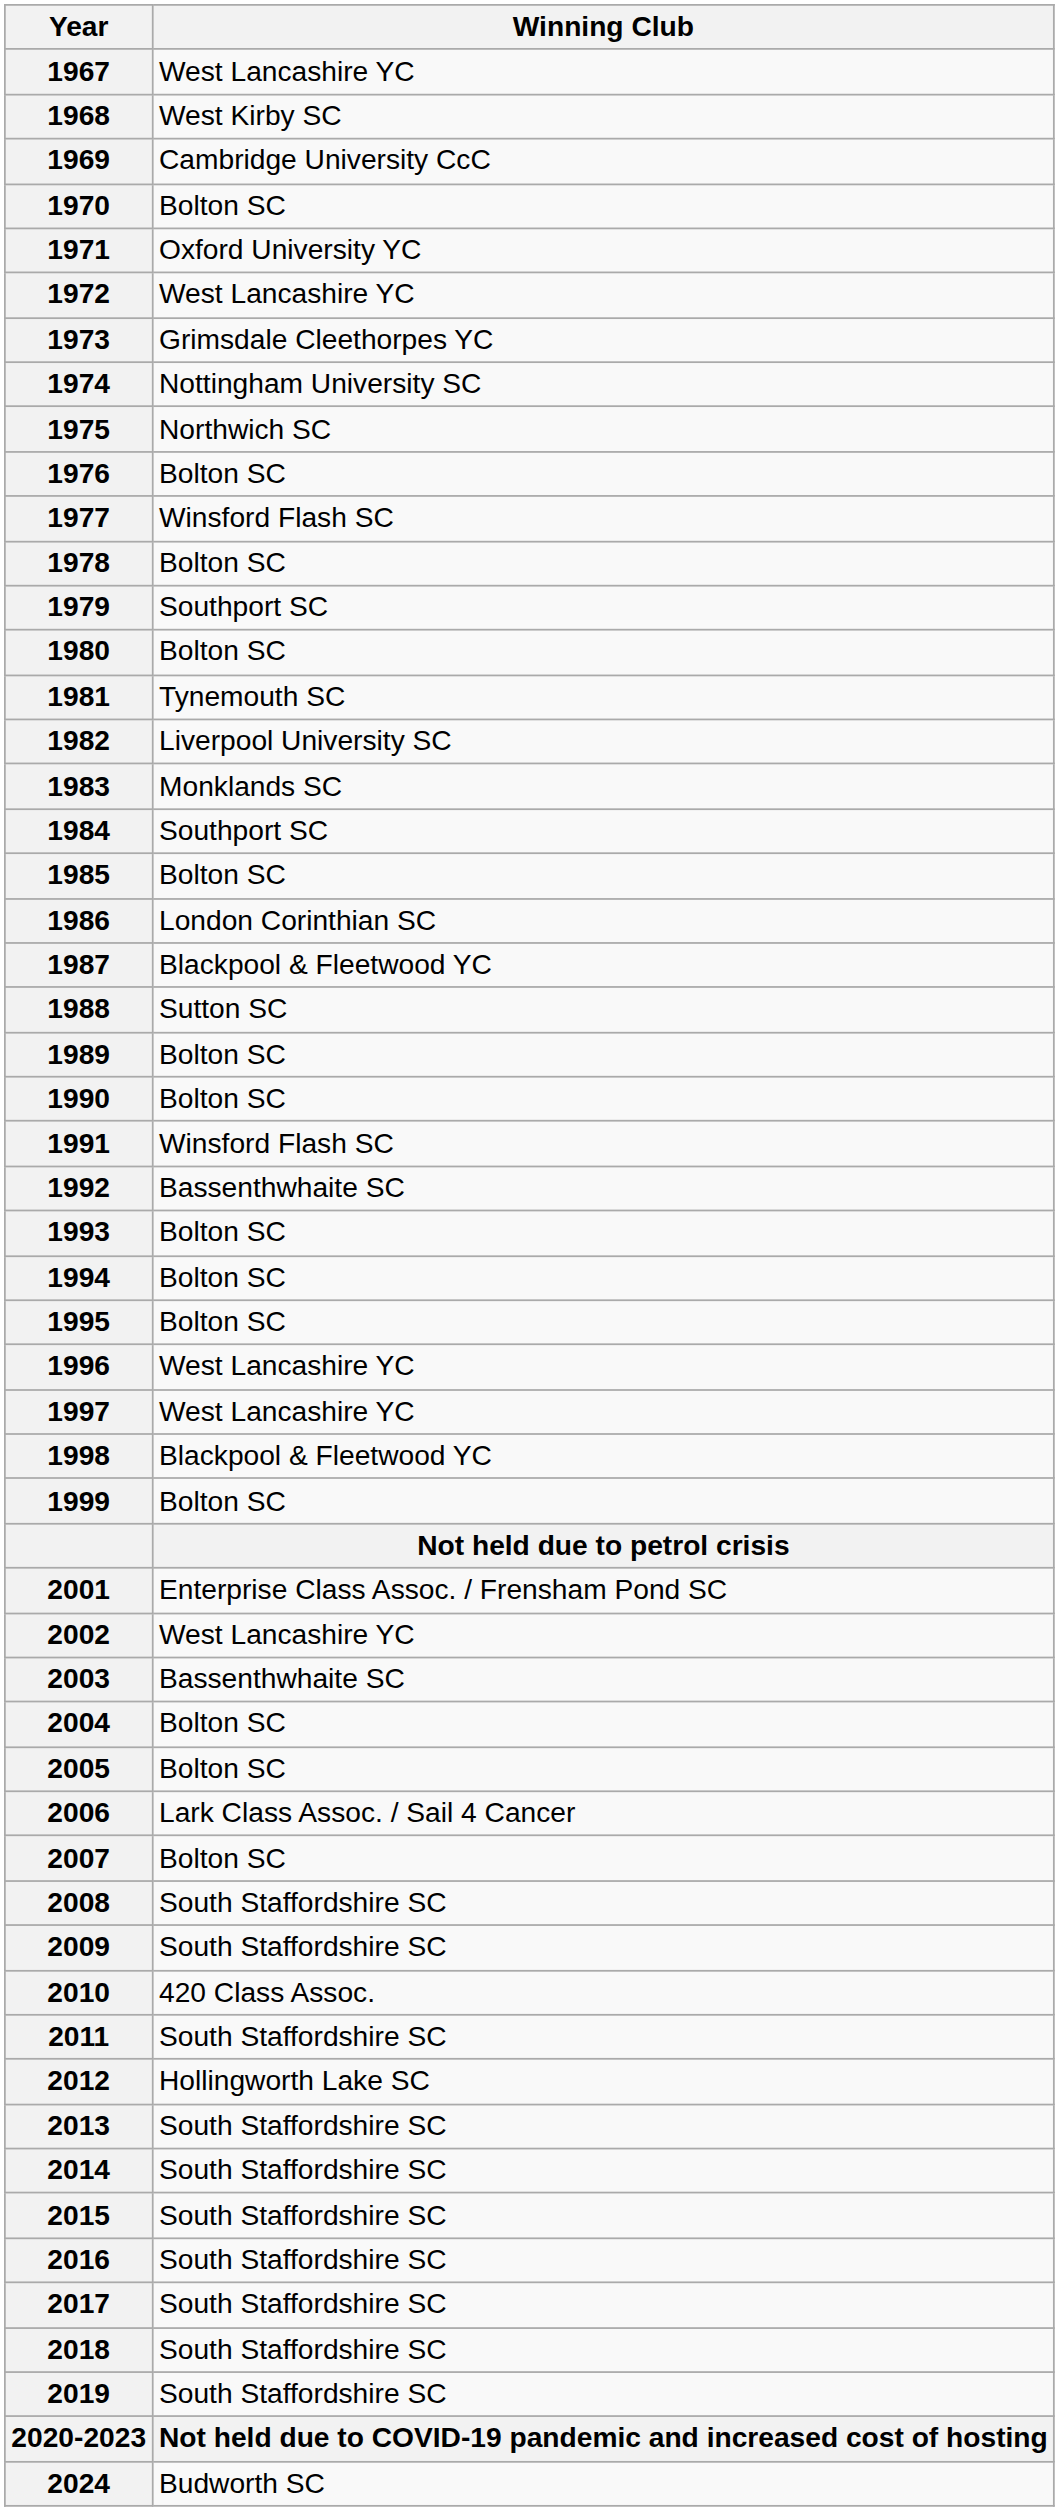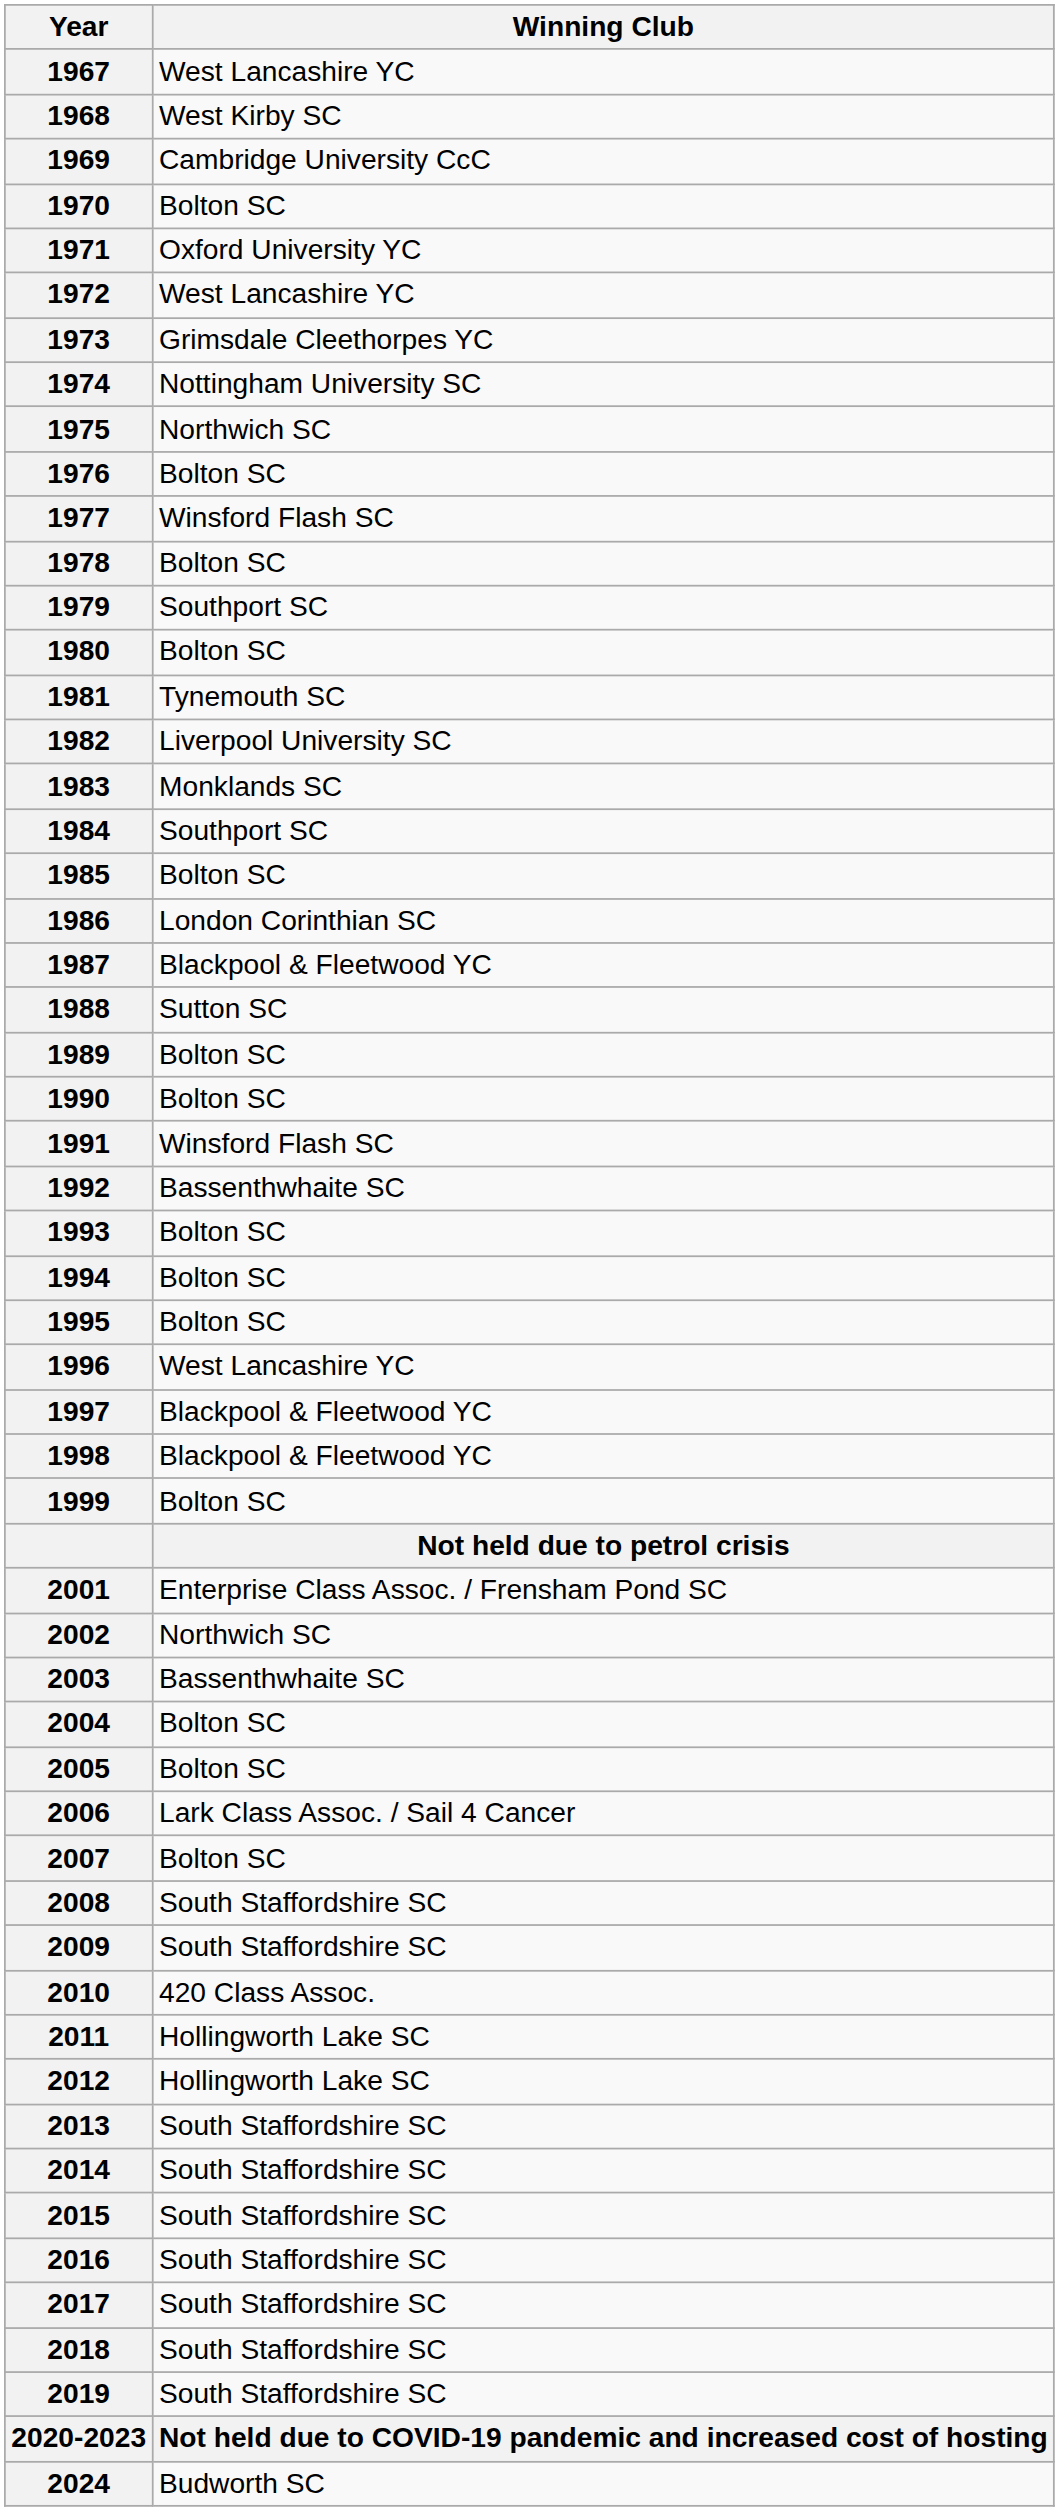1997 | Winning Club: West Lancashire YC -> Blackpool & Fleetwood YC
2002 | Winning Club: West Lancashire YC -> Northwich SC
2011 | Winning Club: South Staffordshire SC -> Hollingworth Lake SC
